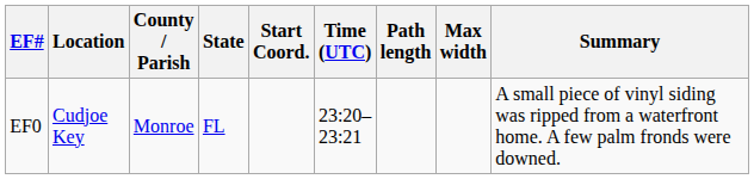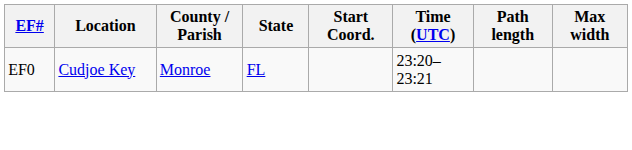- column: Summary | A small piece of vinyl siding was ripped from a waterfront home. A few palm fronds were downed.
